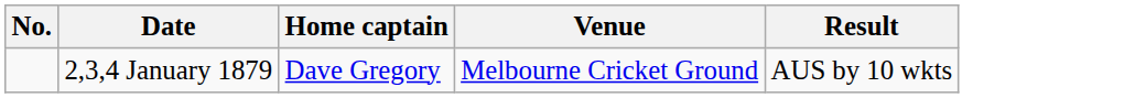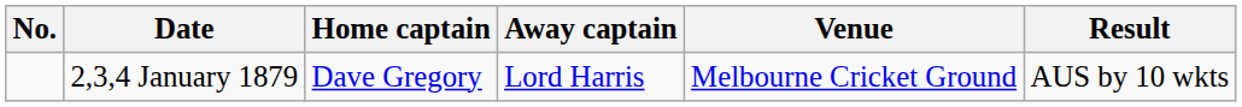+ column: Away captain | Lord Harris
